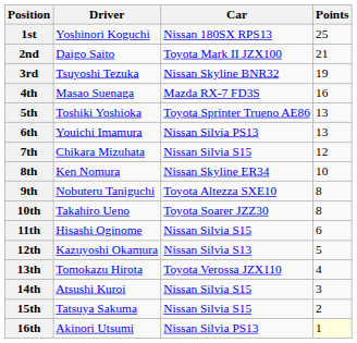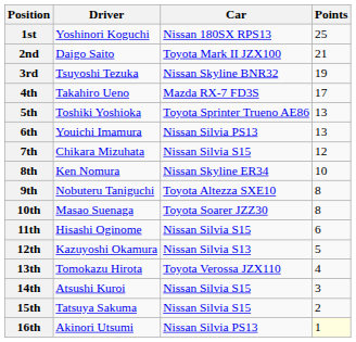4th | Driver: Masao Suenaga -> Takahiro Ueno
4th | Points: 16 -> 17
10th | Driver: Takahiro Ueno -> Masao Suenaga
